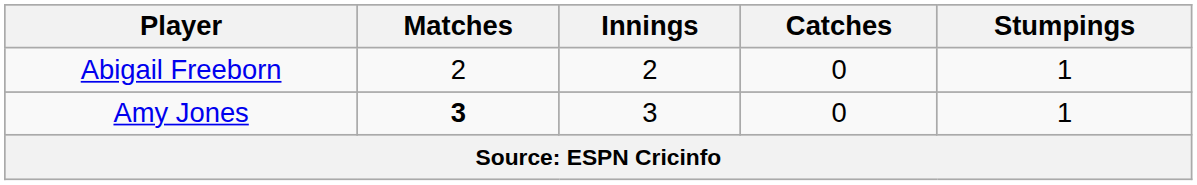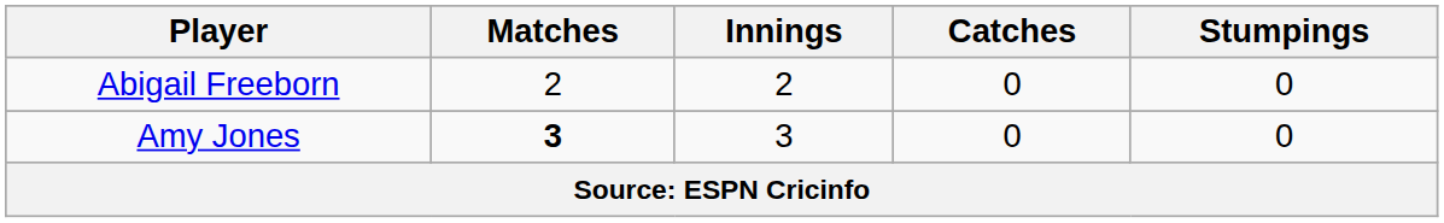Abigail Freeborn | Stumpings: 1 -> 0
Amy Jones | Stumpings: 1 -> 0
